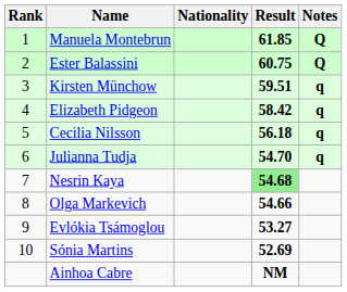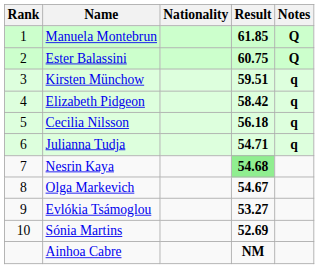Julianna Tudja | Result: 54.70 -> 54.71
Olga Markevich | Result: 54.66 -> 54.67
